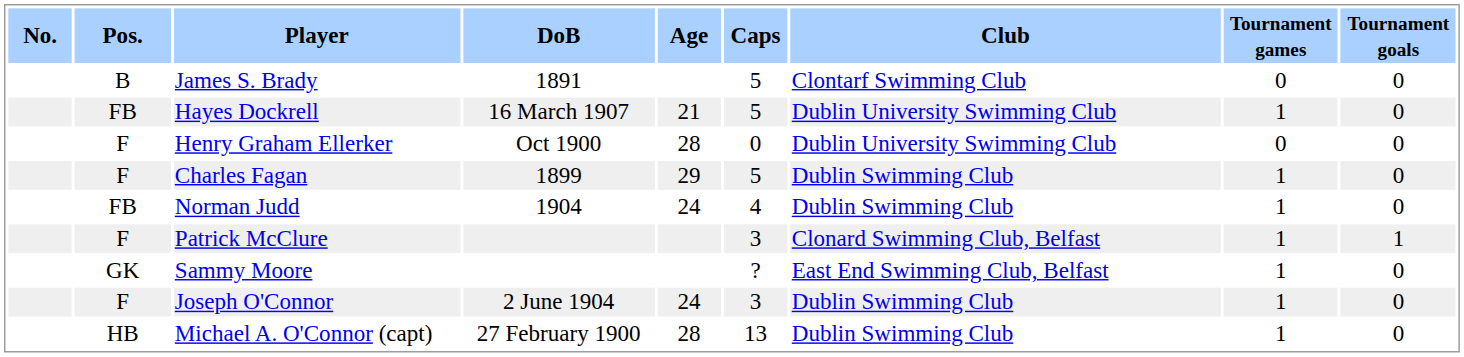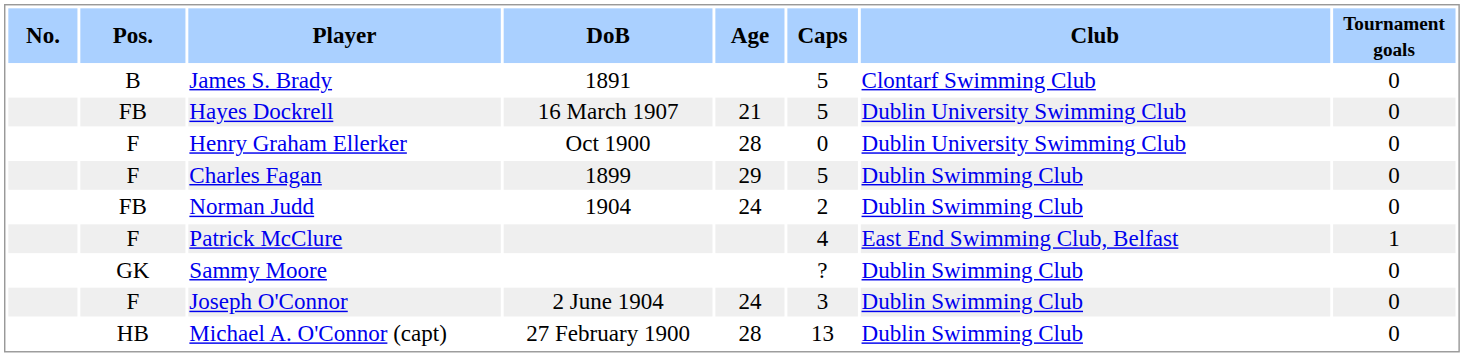- column: Tournament games | 0 | 1 | 0 | 1 | 1 | 1 | 1 | 1 | 1
Norman Judd | Caps: 4 -> 2
Patrick McClure | Caps: 3 -> 4
Patrick McClure | Club: Clonard Swimming Club, Belfast -> East End Swimming Club, Belfast
Sammy Moore | Club: East End Swimming Club, Belfast -> Dublin Swimming Club
